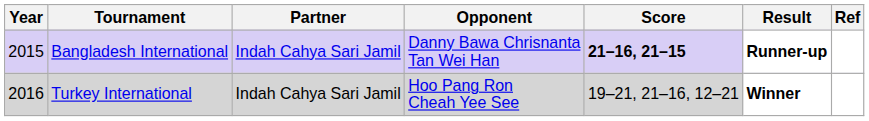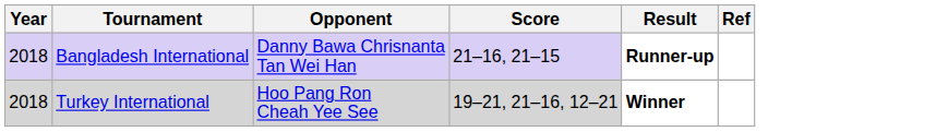- column: Partner | Indah Cahya Sari Jamil | Indah Cahya Sari Jamil
Bangladesh International | Year: 2015 -> 2018
Bangladesh International | Score: bold -> normal
Turkey International | Year: 2016 -> 2018
